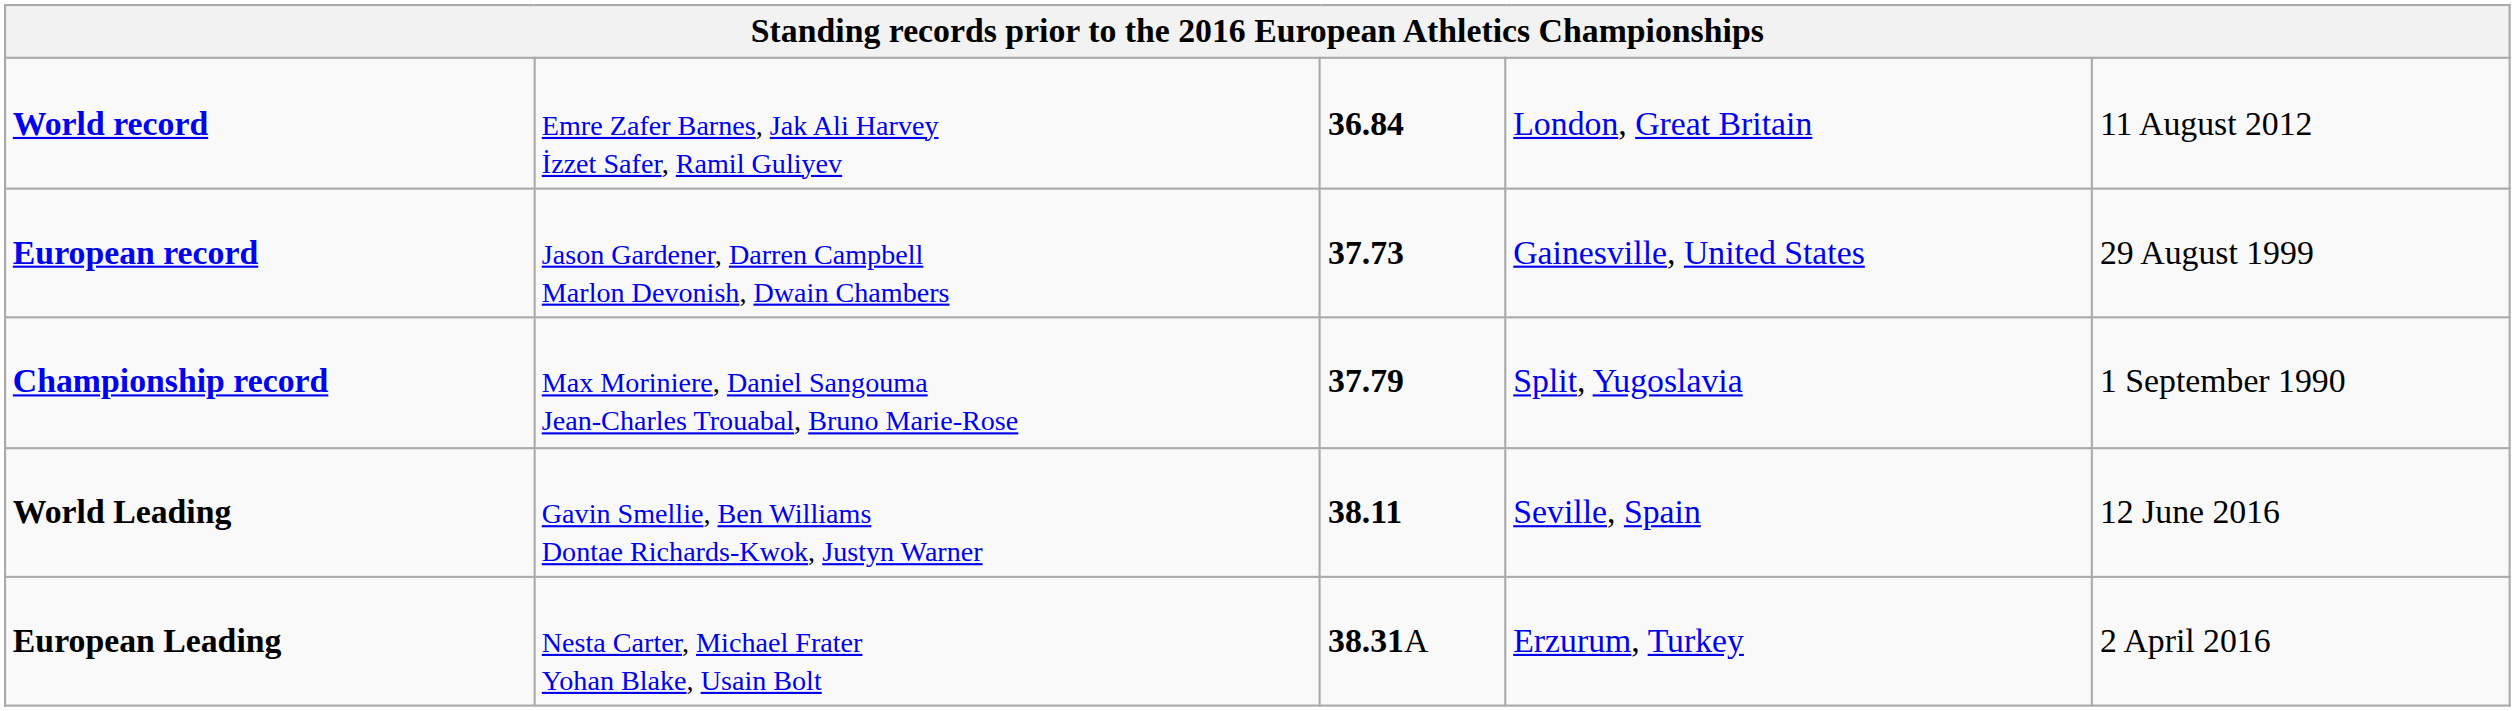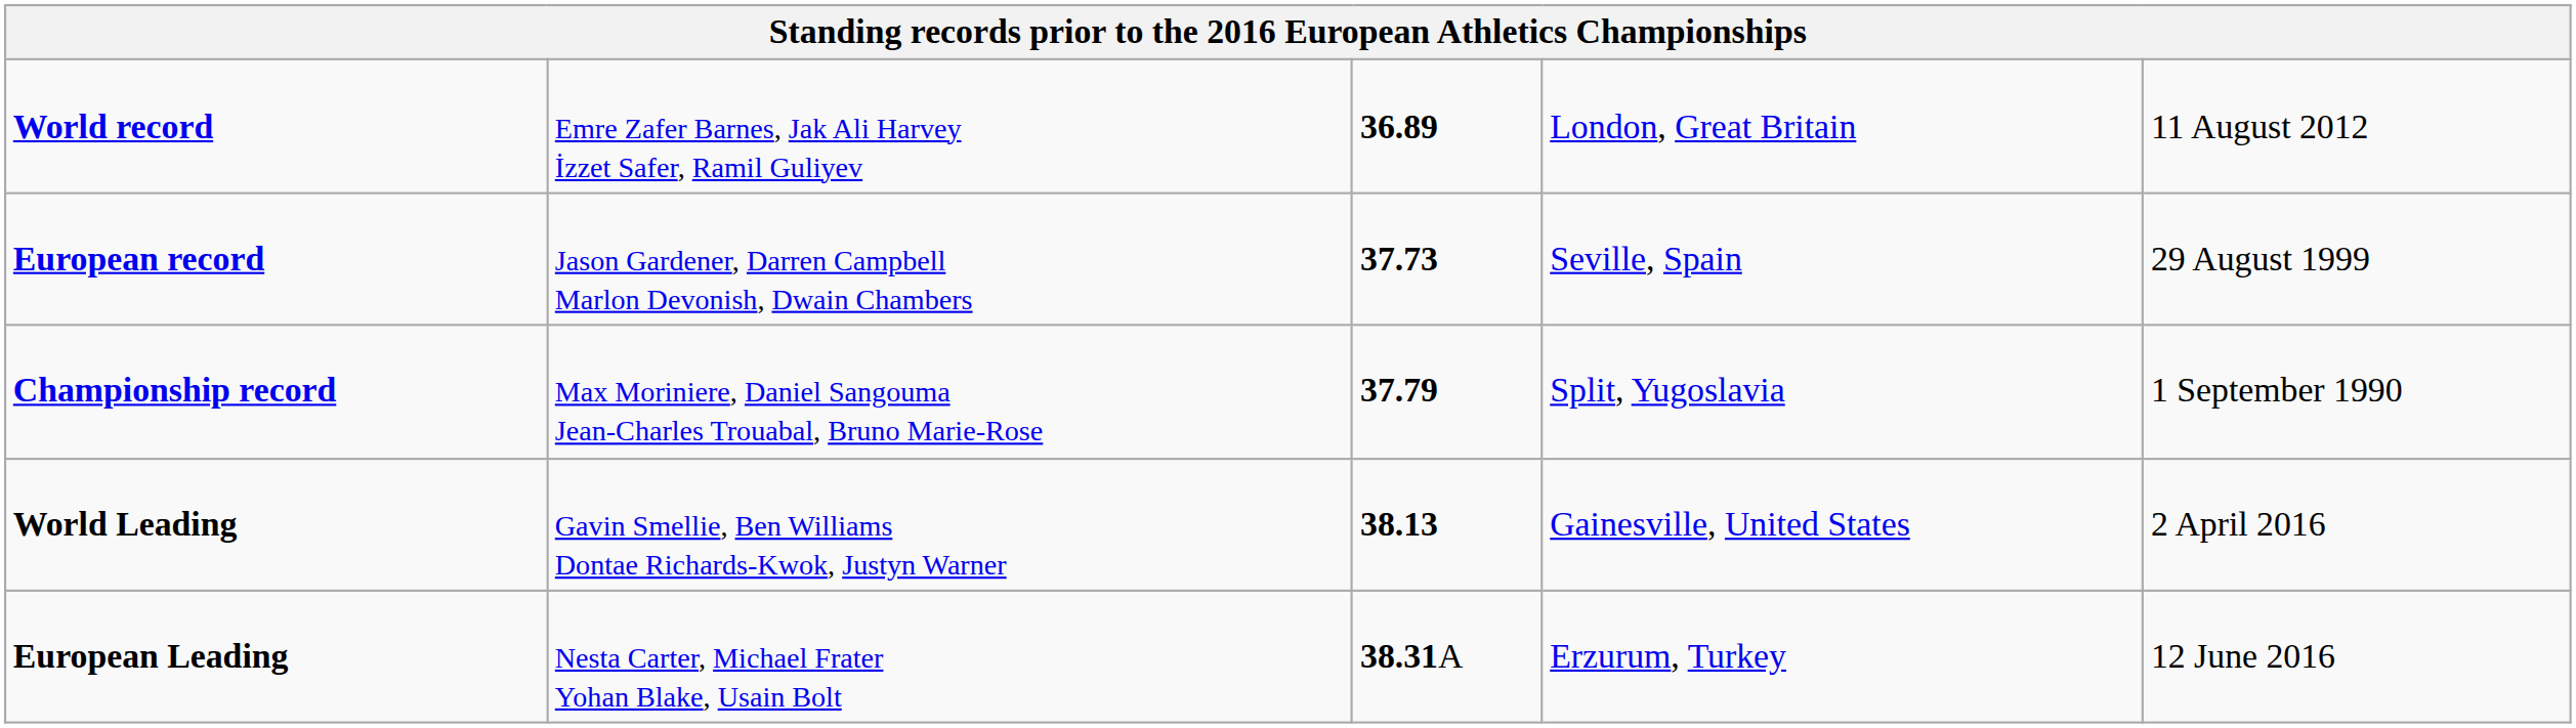World record | column 3: 36.84 -> 36.89
European record | column 4: Gainesville, United States -> Seville, Spain
World Leading | column 3: 38.11 -> 38.13
World Leading | column 4: Seville, Spain -> Gainesville, United States
World Leading | column 5: 12 June 2016 -> 2 April 2016
European Leading | column 5: 2 April 2016 -> 12 June 2016
